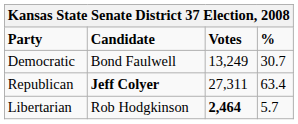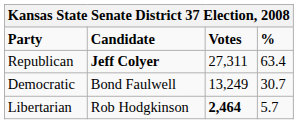rows swapped: Republican <-> Democratic
